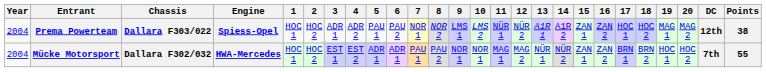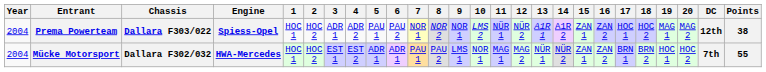Prema Powerteam | 9: LMS 1 -> NOR 1
Mücke Motorsport | 9: NOR 1 -> LMS 1
